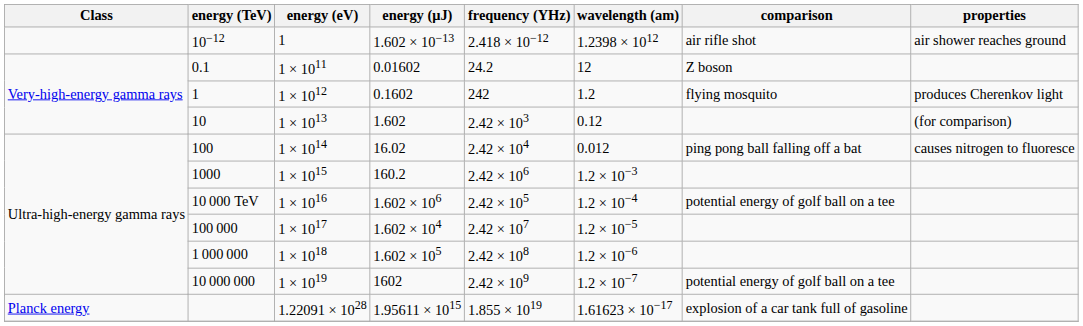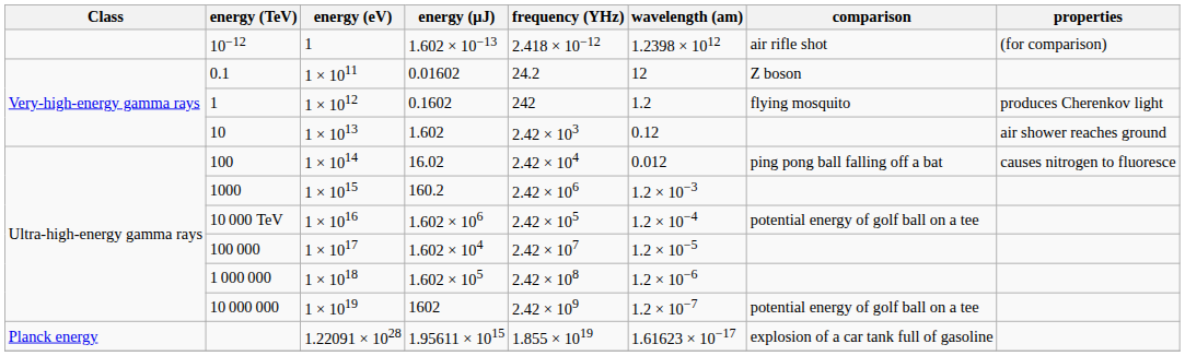10−12 | properties: air shower reaches ground -> (for comparison)
10 | properties: (for comparison) -> air shower reaches ground
